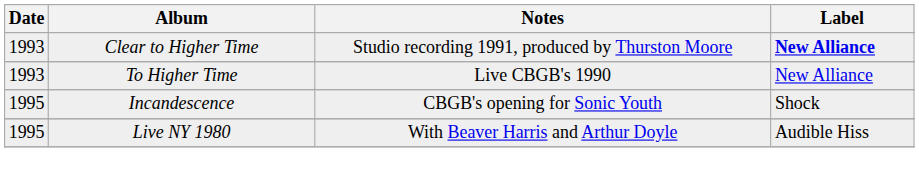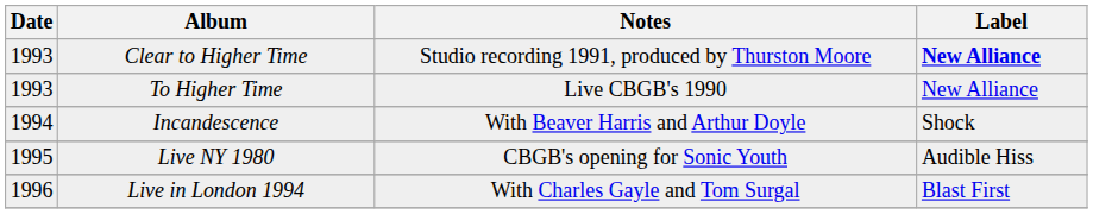Incandescence | Date: 1995 -> 1994
Incandescence | Notes: CBGB's opening for Sonic Youth -> With Beaver Harris and Arthur Doyle
Live NY 1980 | Notes: With Beaver Harris and Arthur Doyle -> CBGB's opening for Sonic Youth
+ row: 1996 | Live in London 1994 | With Charles Gayle and Tom Surgal | Blast First
